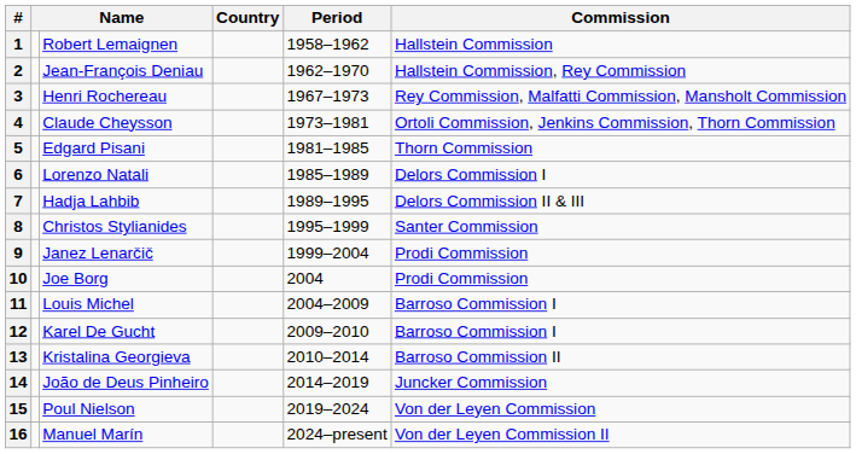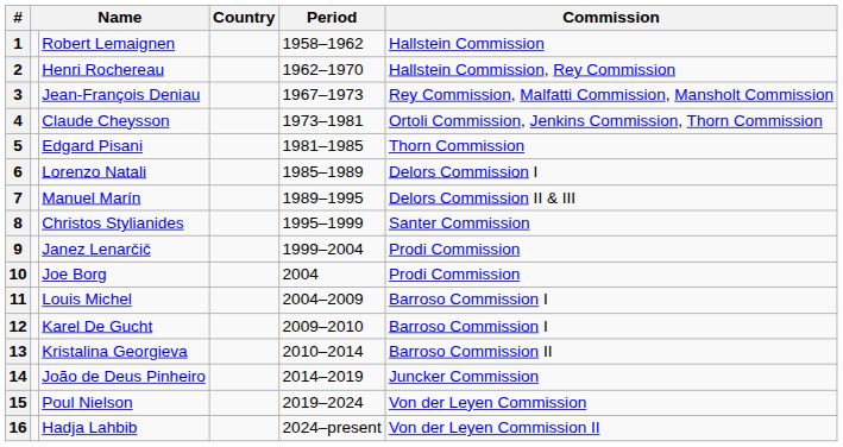2 | column 3: Jean-François Deniau -> Henri Rochereau
3 | column 3: Henri Rochereau -> Jean-François Deniau
7 | column 3: Hadja Lahbib -> Manuel Marín
16 | column 3: Manuel Marín -> Hadja Lahbib
